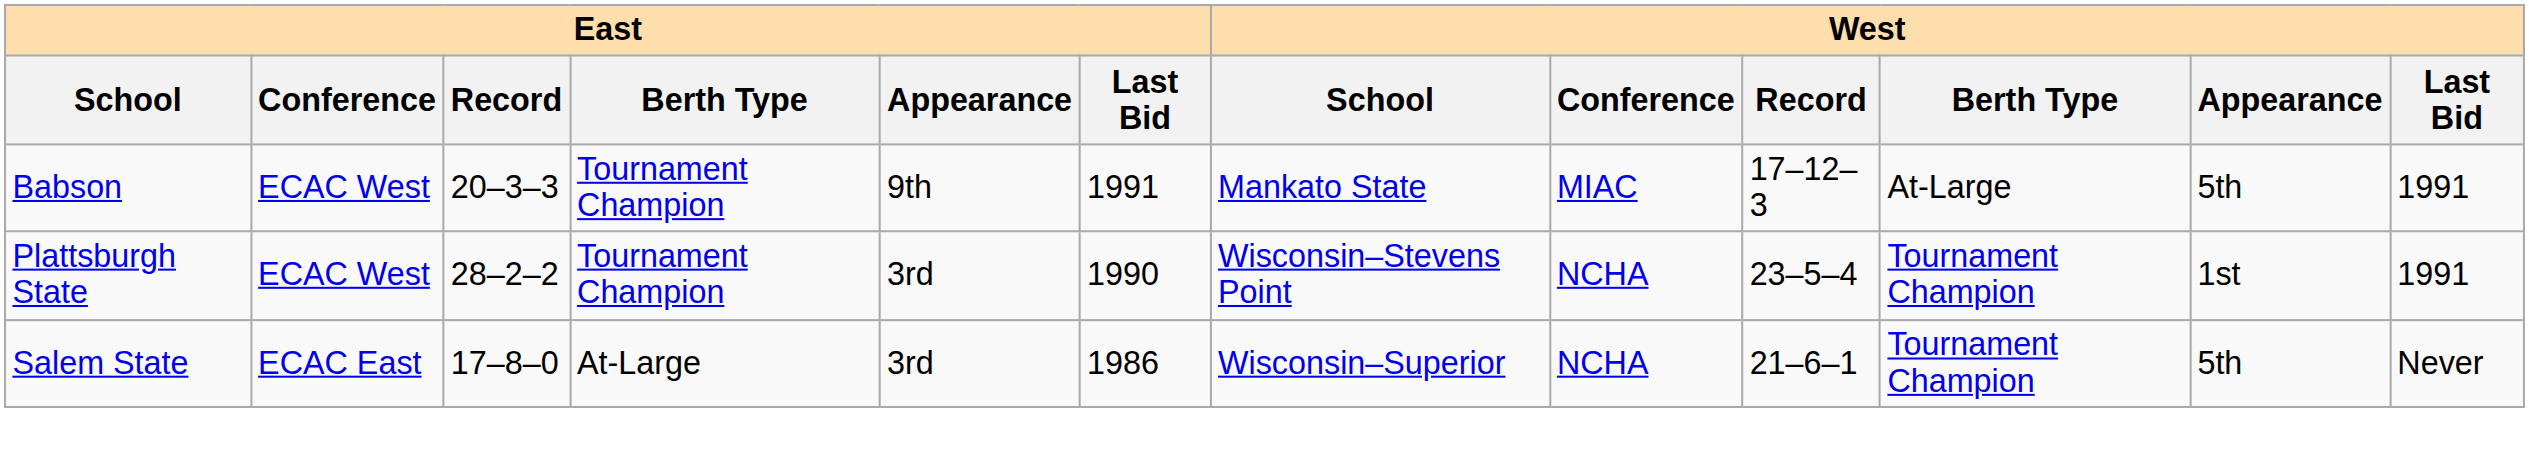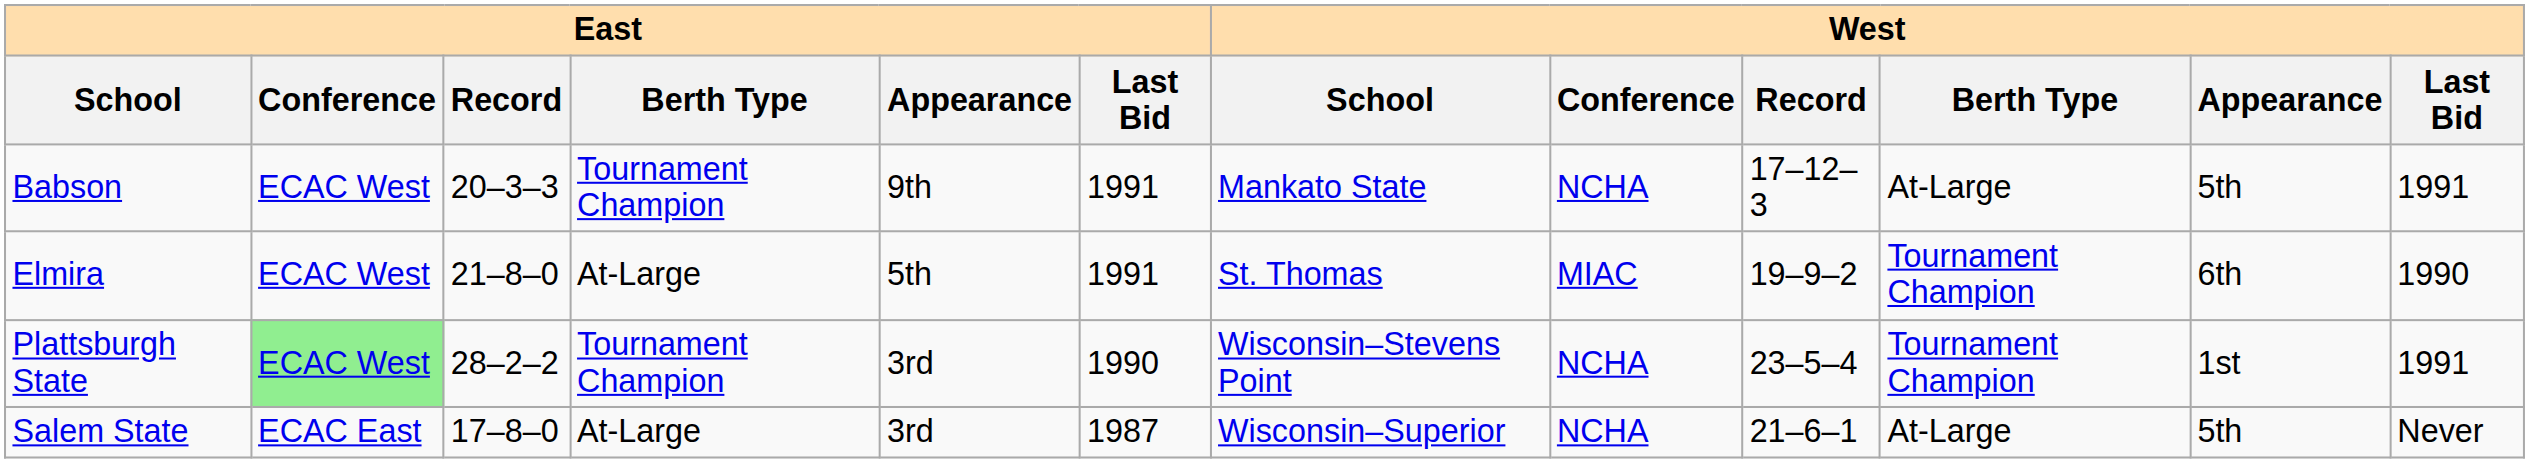Babson | West / Conference: MIAC -> NCHA
+ row: Elmira | ECAC West | 21–8–0 | At-Large | 5th | 1991 | St. Thomas | MIAC | 19–9–2 | Tournament Champion | 6th | 1990
Plattsburgh State | East / Conference: no background -> lightgreen background
Salem State | East / Last Bid: 1986 -> 1987
Salem State | West / Berth Type: Tournament Champion -> At-Large
